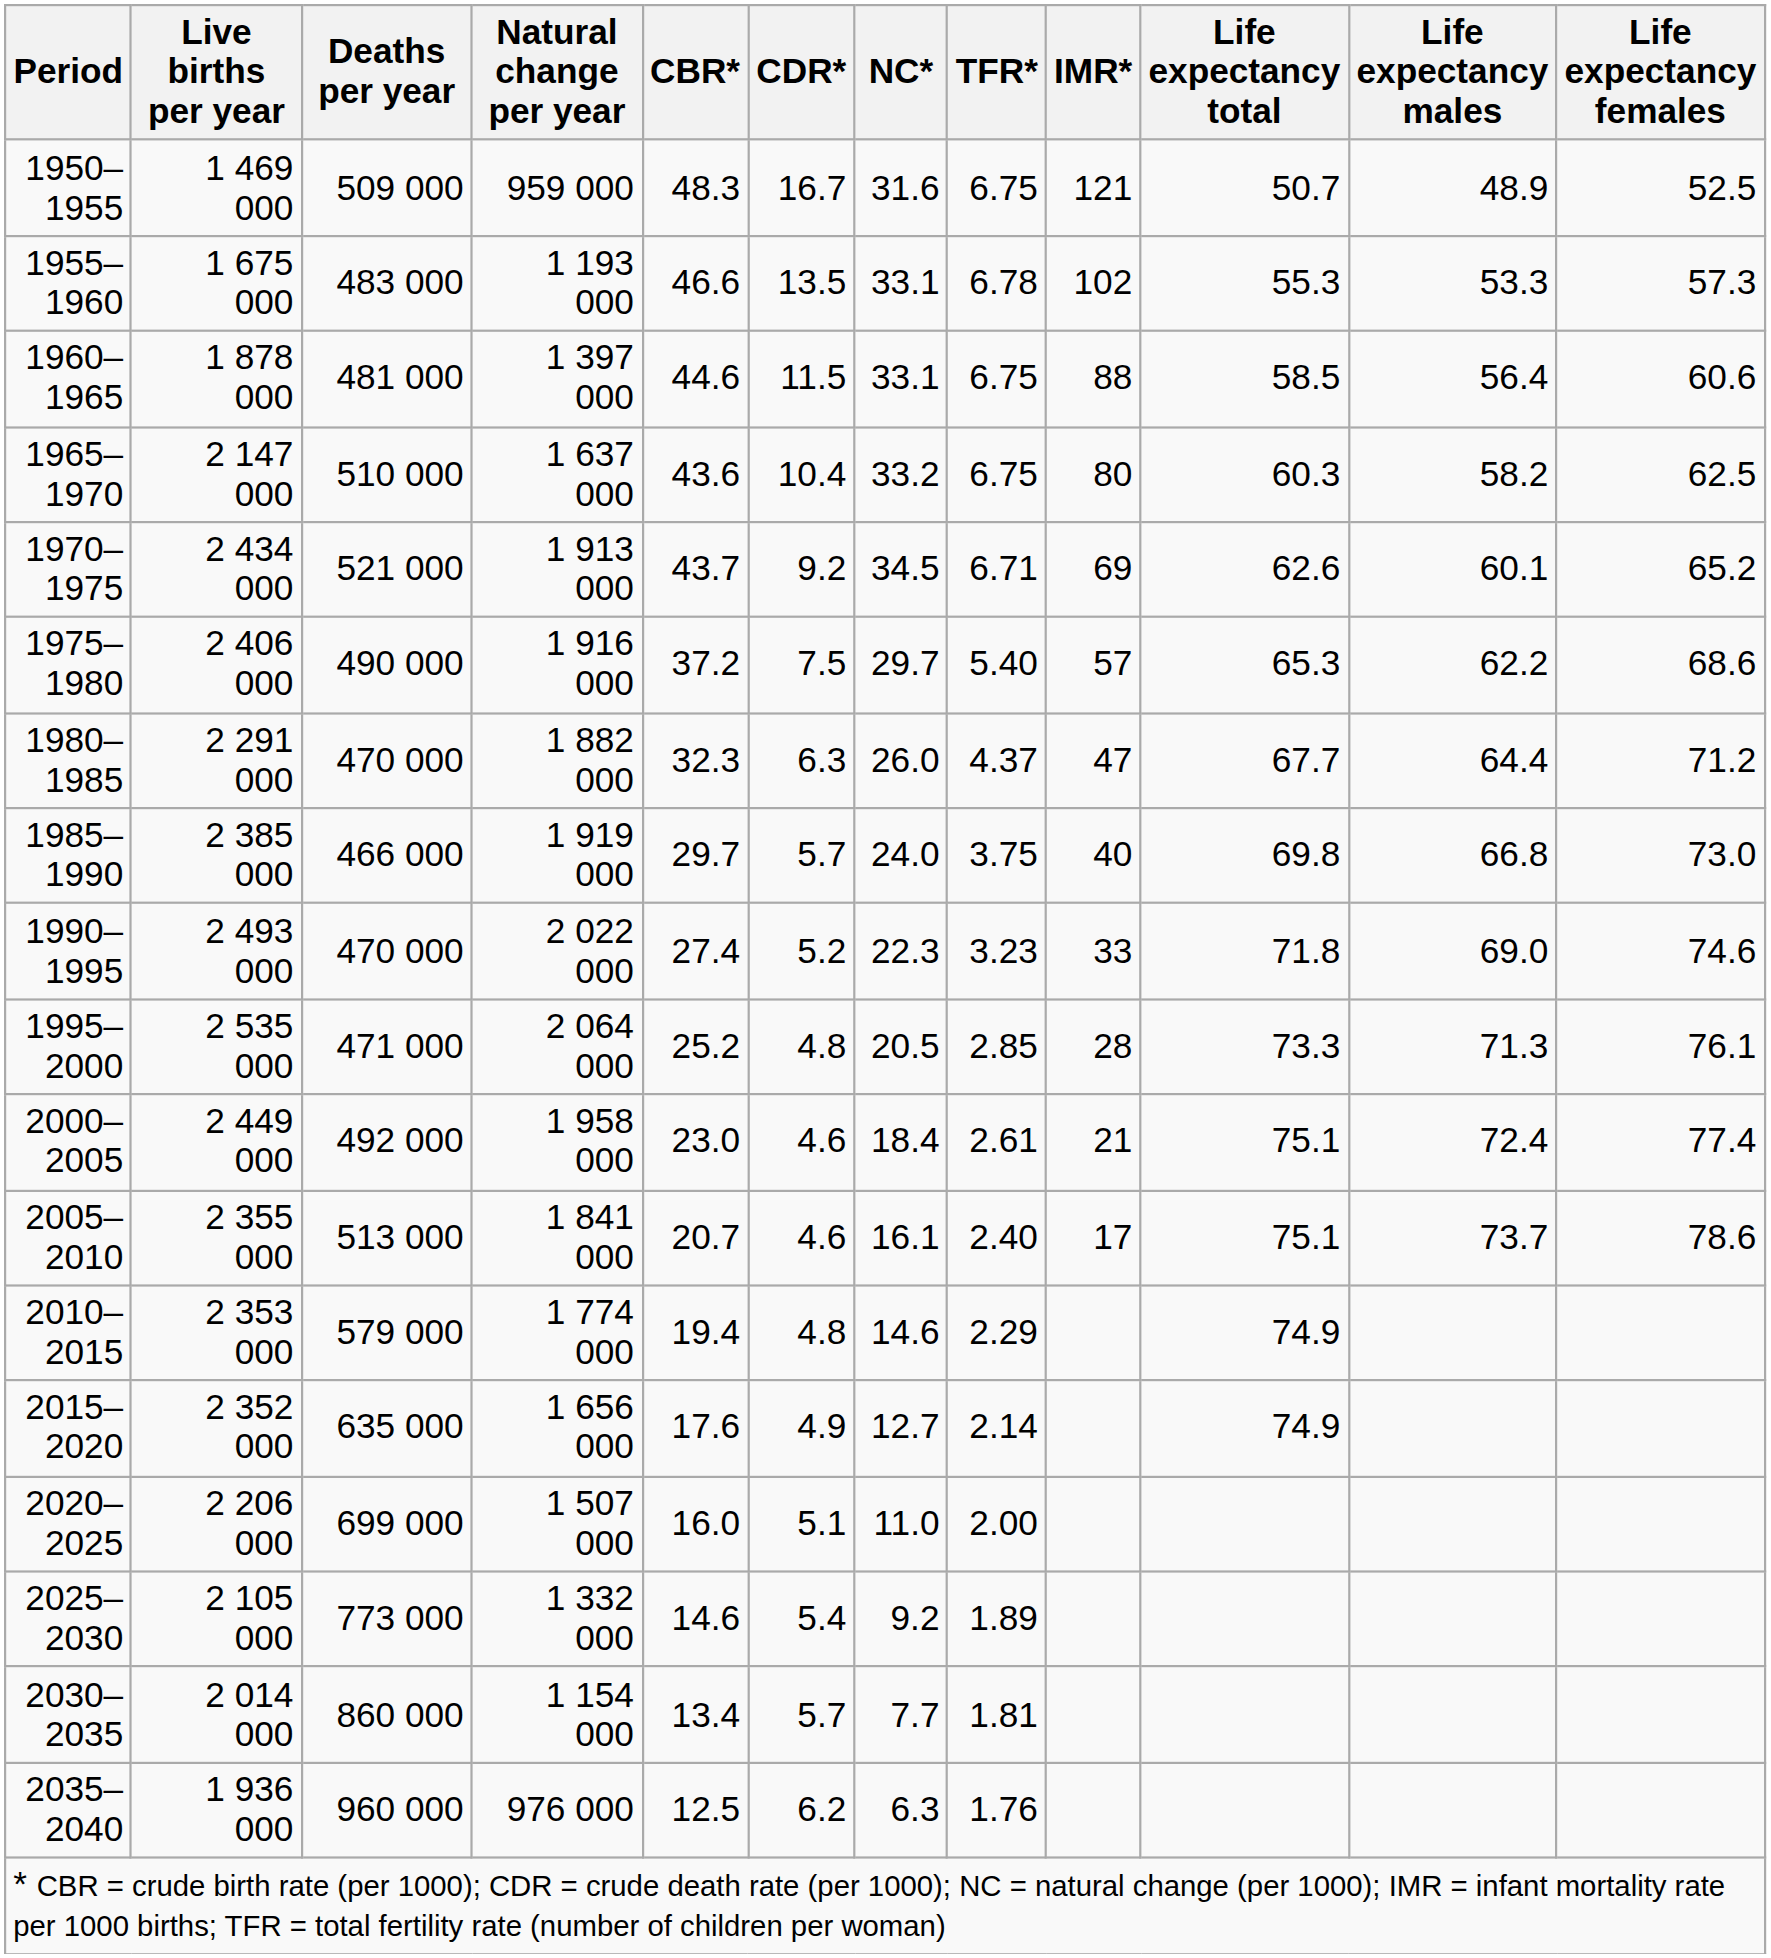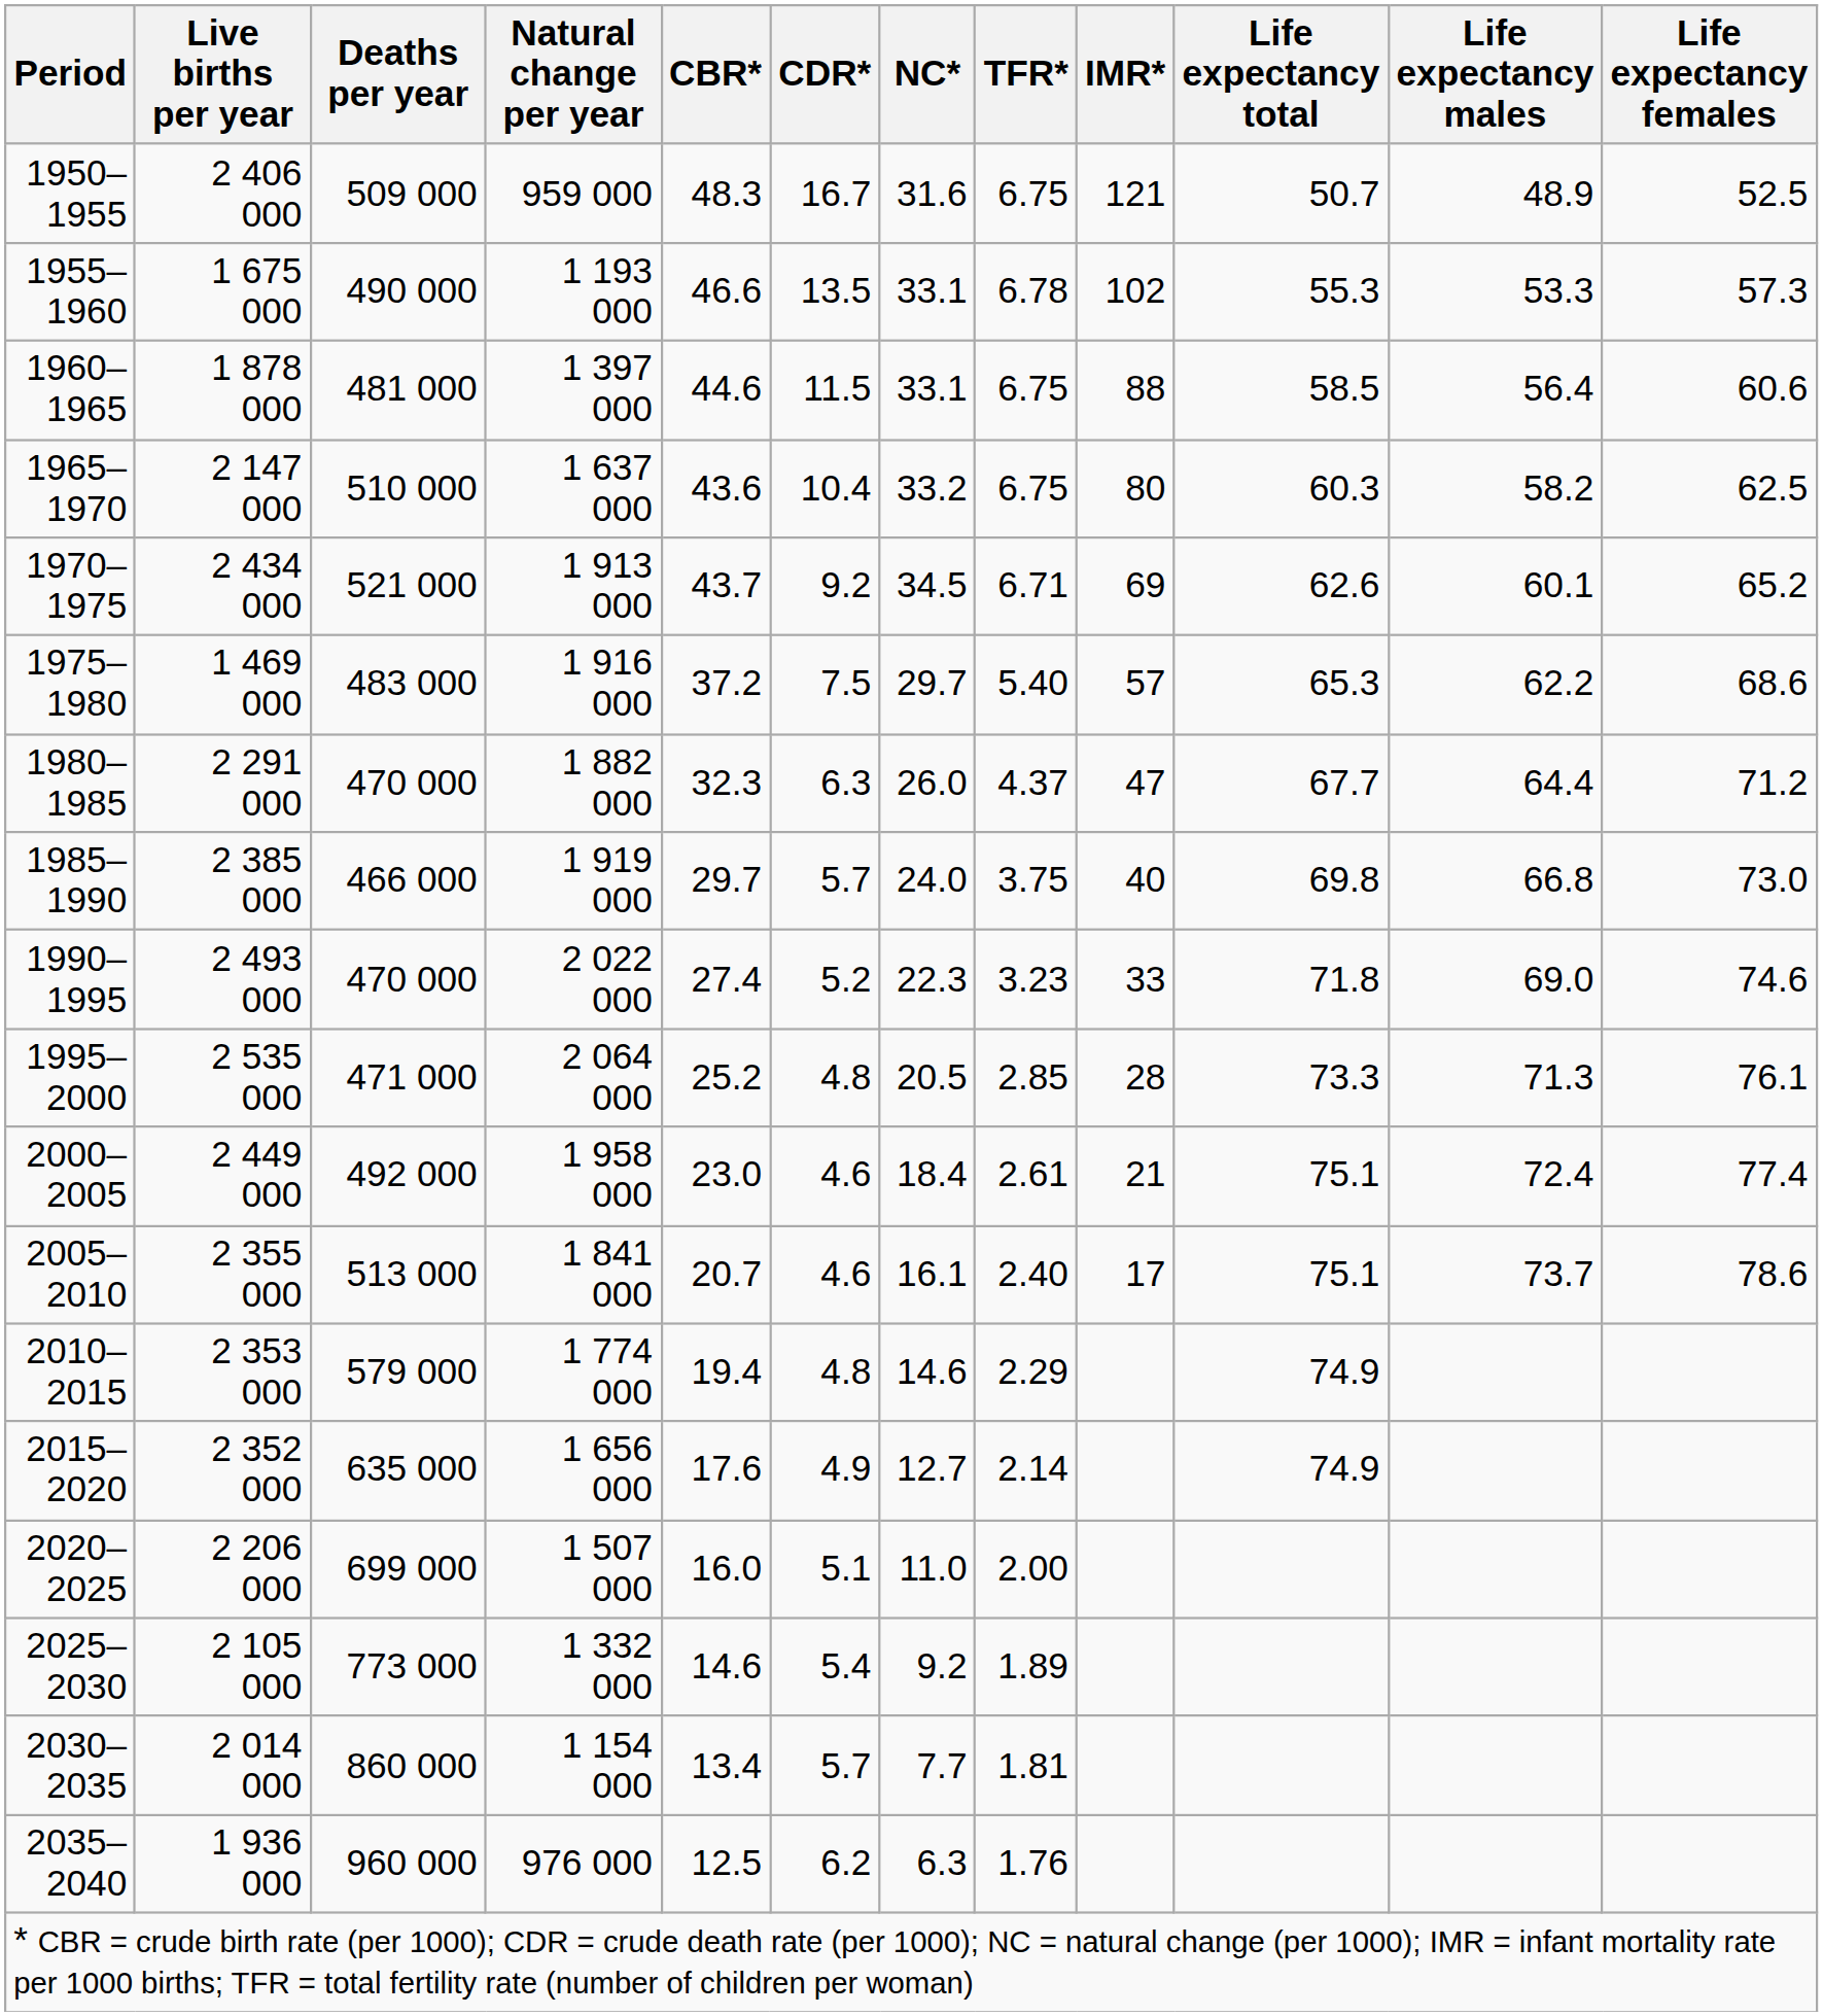1950–1955 | Live births per year: 1 469 000 -> 2 406 000
1955–1960 | Deaths per year: 483 000 -> 490 000
1975–1980 | Live births per year: 2 406 000 -> 1 469 000
1975–1980 | Deaths per year: 490 000 -> 483 000
